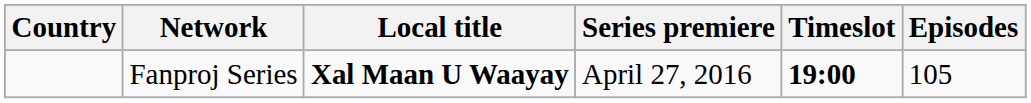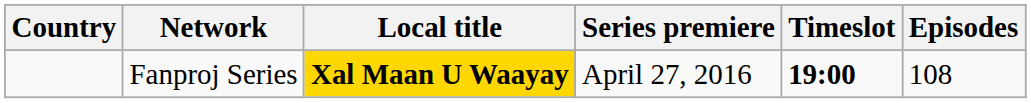Fanproj Series | Local title: no background -> gold background
Fanproj Series | Episodes: 105 -> 108
